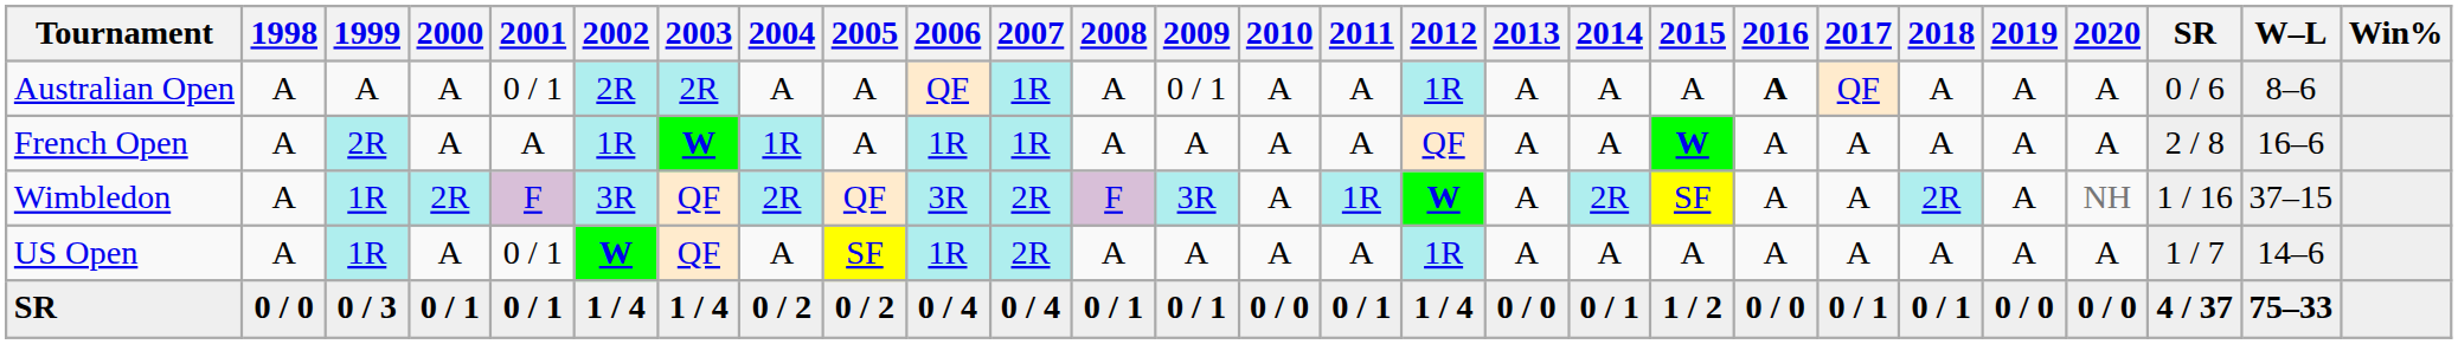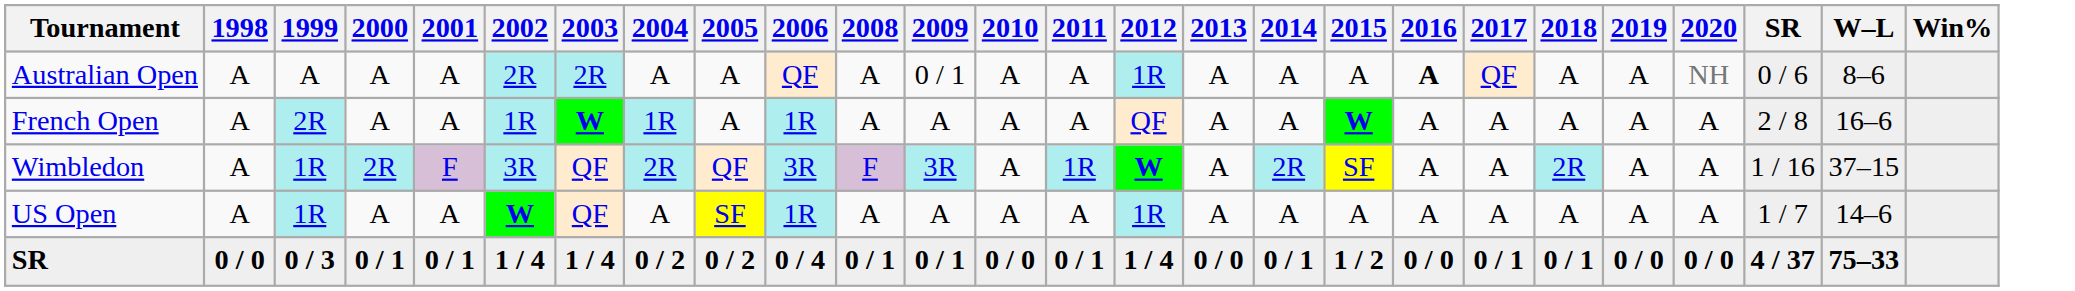- column: 2007 | 1R | 1R | 2R | 2R | 0 / 4
Australian Open | 2001: 0 / 1 -> A
Australian Open | 2020: A -> NH
Wimbledon | 2020: NH -> A
US Open | 2001: 0 / 1 -> A
